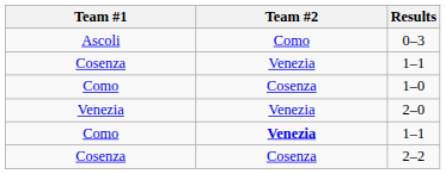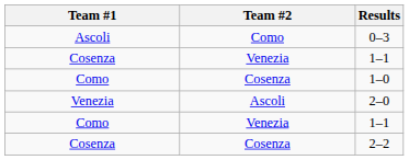2–0 | Team #2: Venezia -> Ascoli
Como / 1–1 | Team #2: bold -> normal
